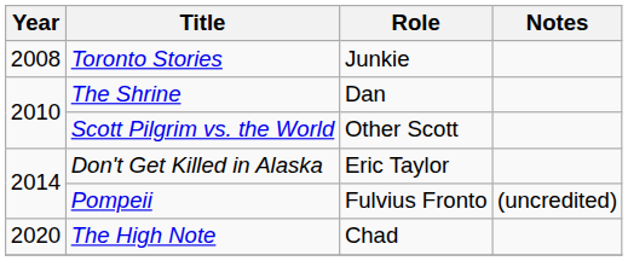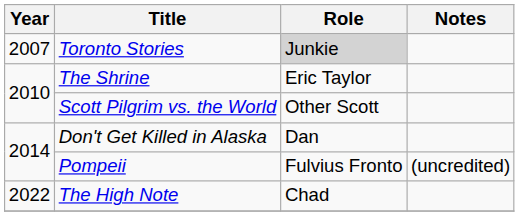Toronto Stories | Year: 2008 -> 2007
Toronto Stories | Role: no background -> lightgrey background
The Shrine | Role: Dan -> Eric Taylor
Don't Get Killed in Alaska | Role: Eric Taylor -> Dan
The High Note | Year: 2020 -> 2022
